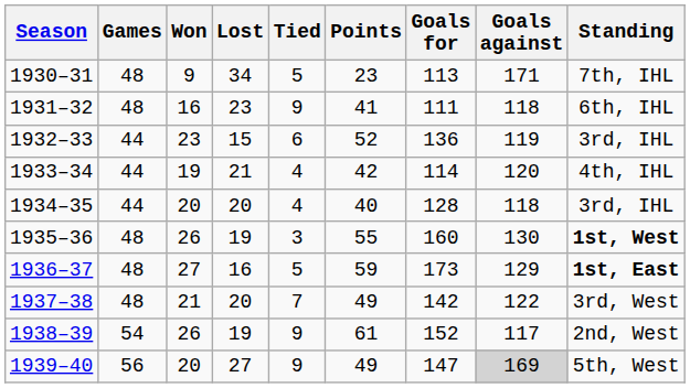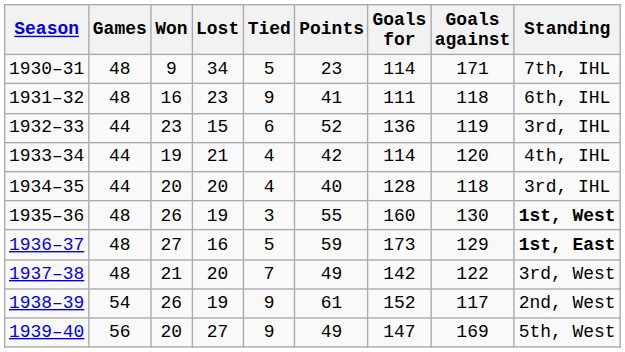1930–31 | Goals for: 113 -> 114
1939–40 | Goals against: lightgrey background -> no background
